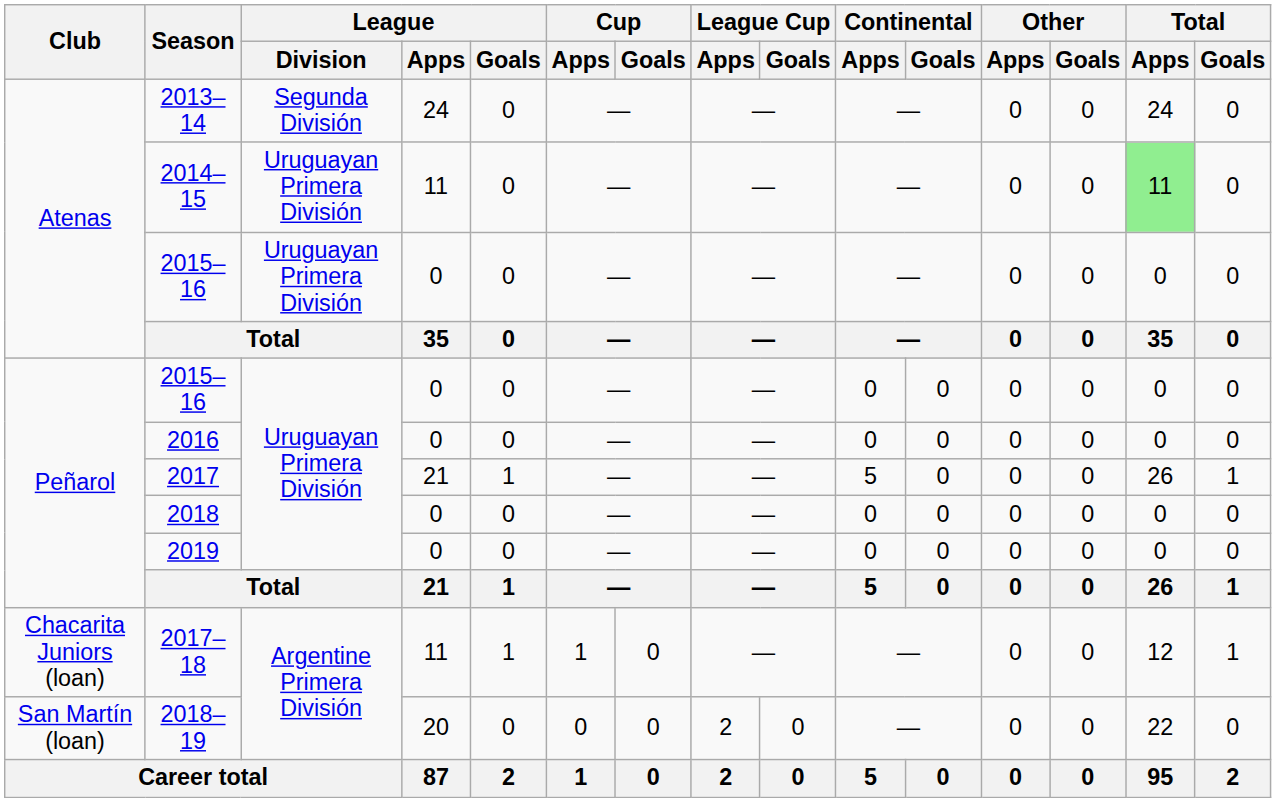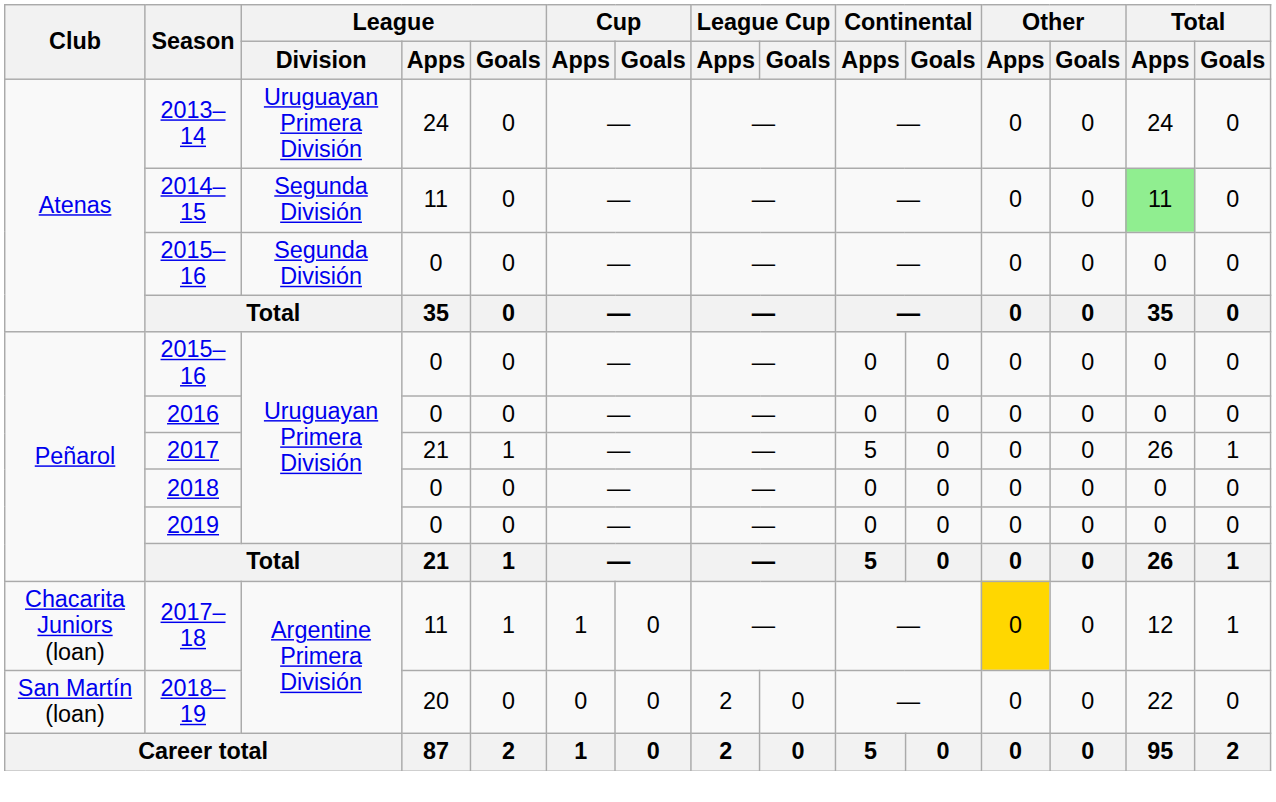2013–14 | League / Division: Segunda División -> Uruguayan Primera División
2014–15 | League / Division: Uruguayan Primera División -> Segunda División
Atenas / 2015–16 | League / Division: Uruguayan Primera División -> Segunda División
2017–18 | Other / Apps: no background -> gold background
